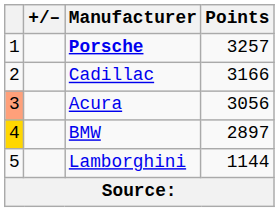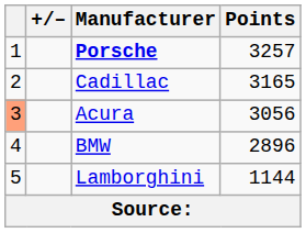Cadillac | Points: 3166 -> 3165
BMW | column 1: gold background -> no background
BMW | Points: 2897 -> 2896
